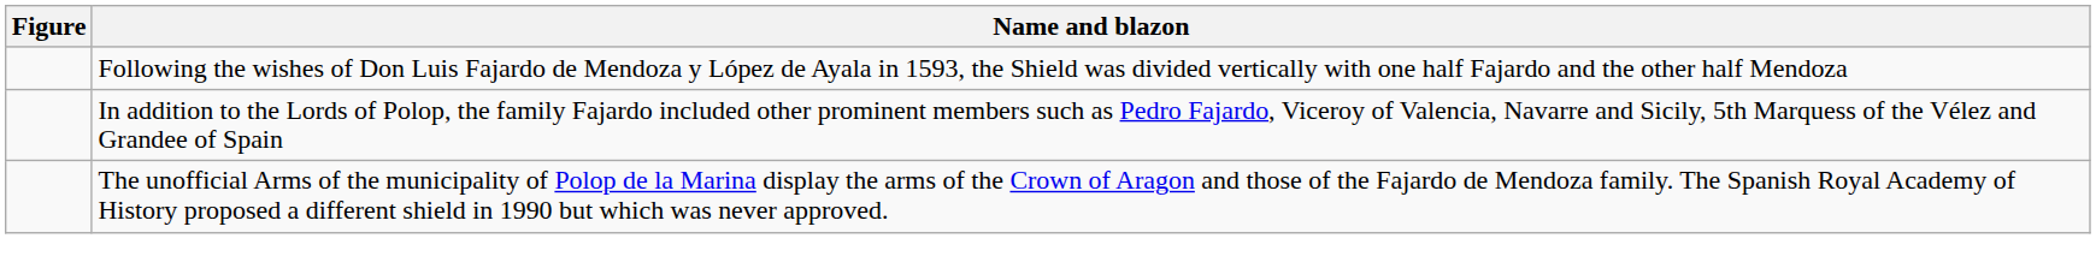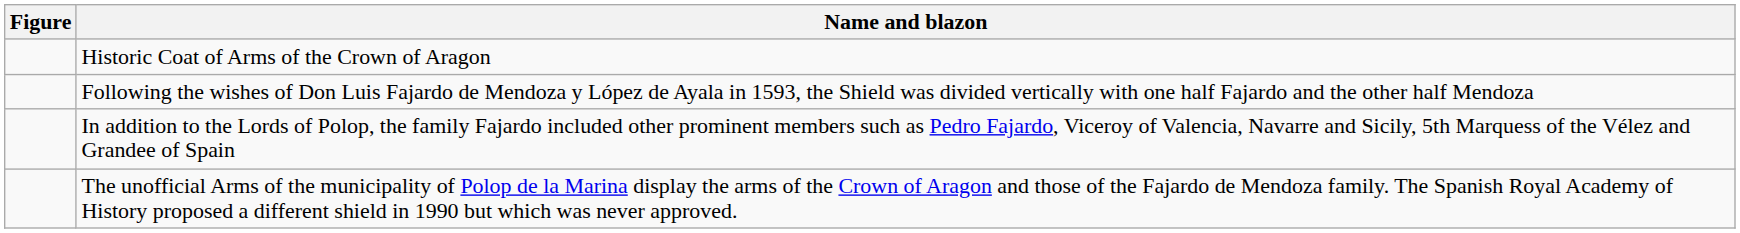+ row: Historic Coat of Arms of the Crown of Aragon
